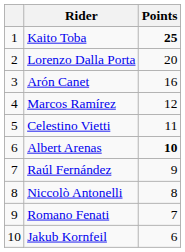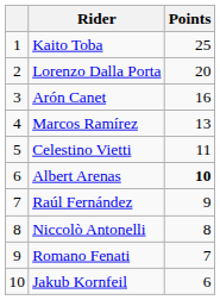Kaito Toba | Points: bold -> normal
Marcos Ramírez | Points: 12 -> 13
